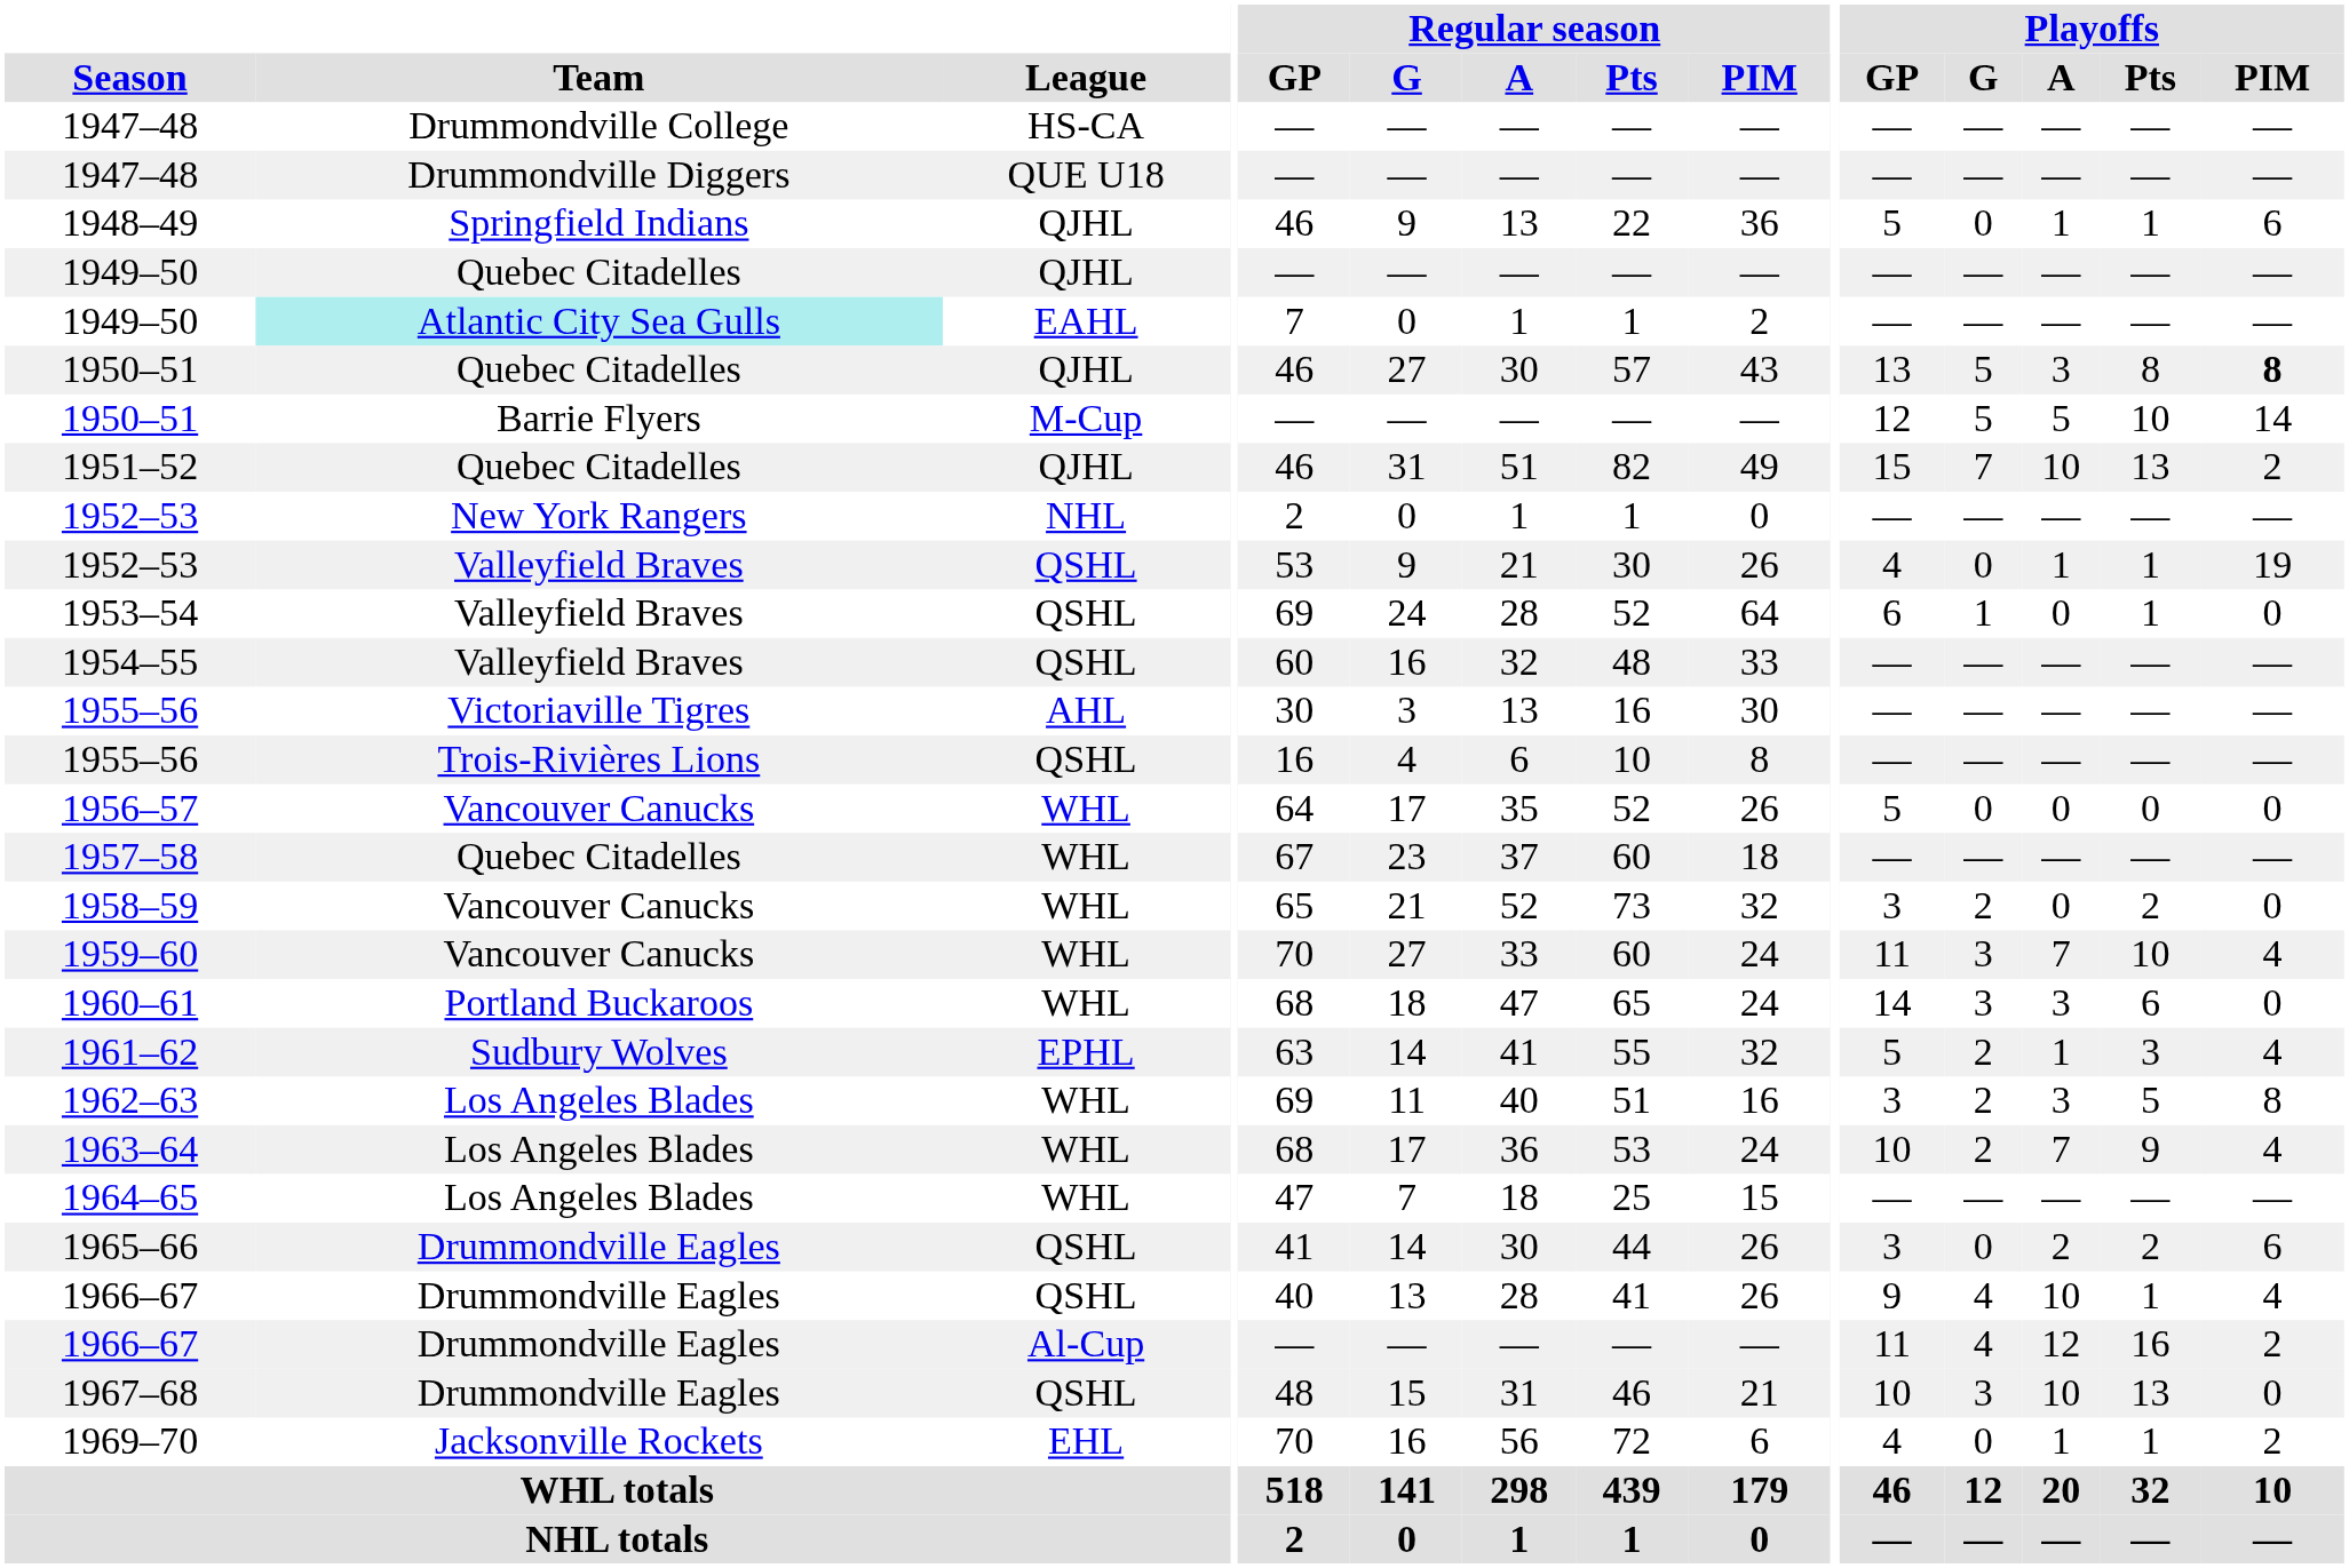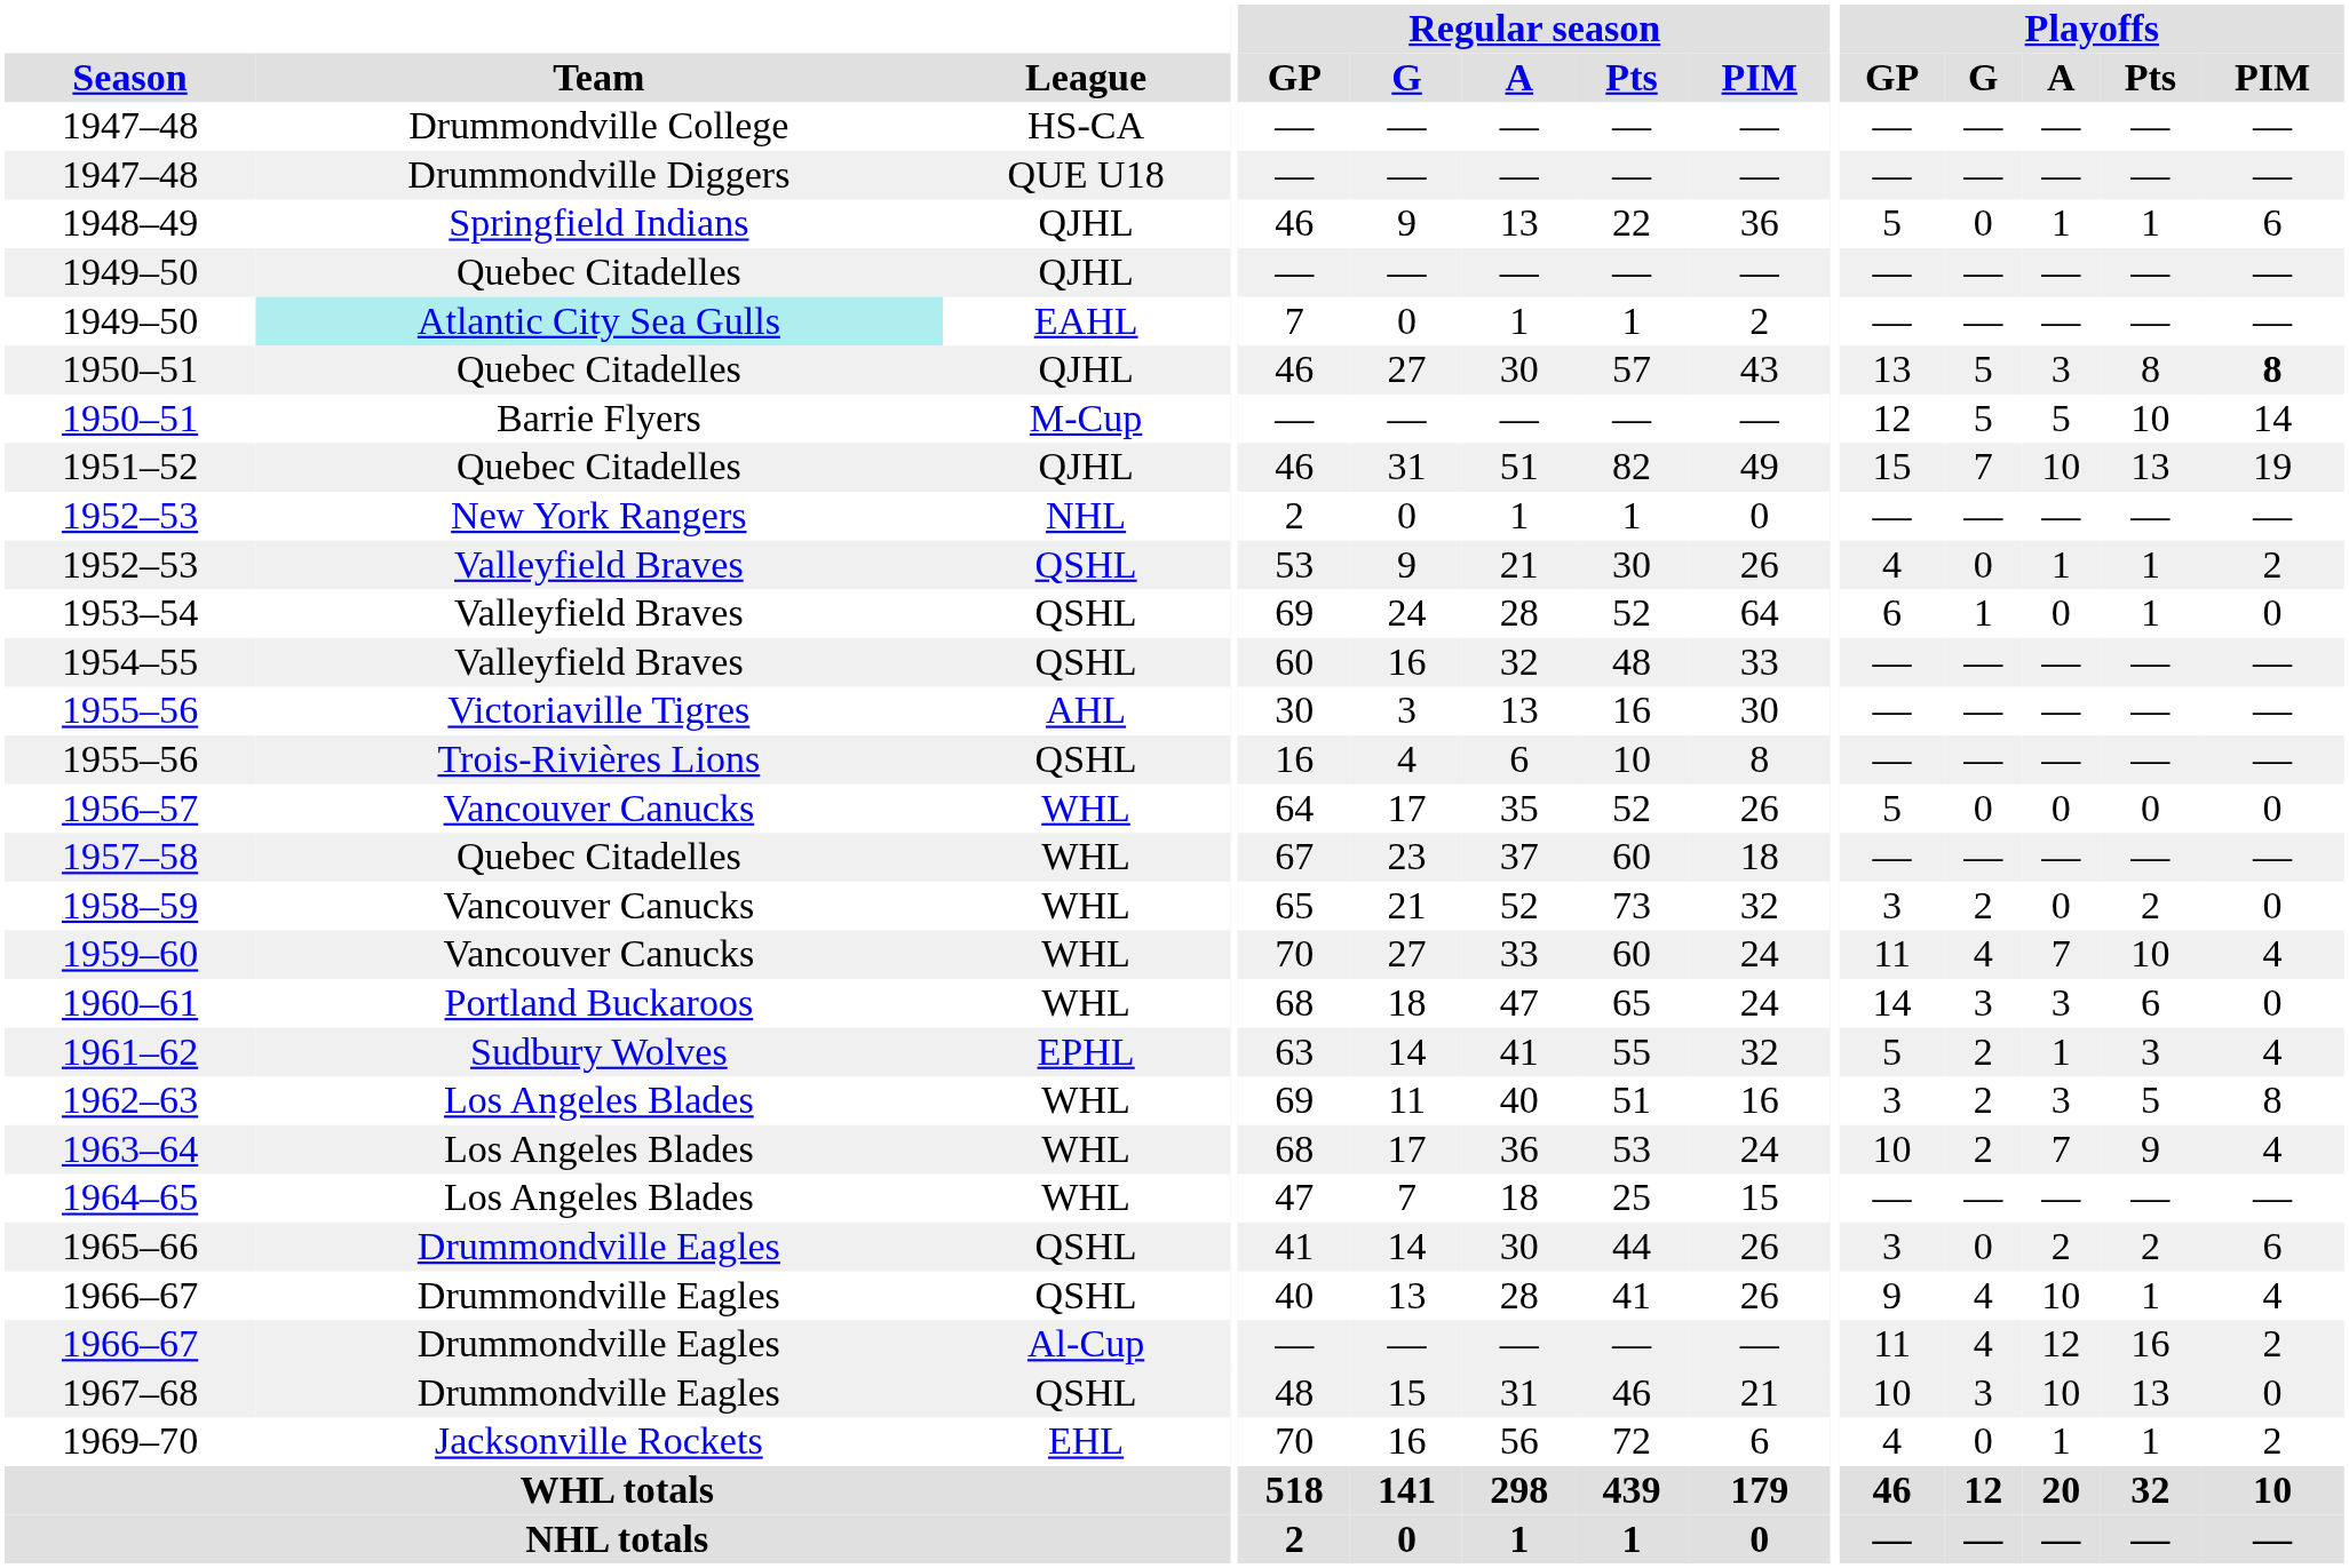1951–52 | Playoffs / PIM: 2 -> 19
1952–53 / QSHL | Playoffs / PIM: 19 -> 2
1959–60 | Playoffs / G: 3 -> 4
